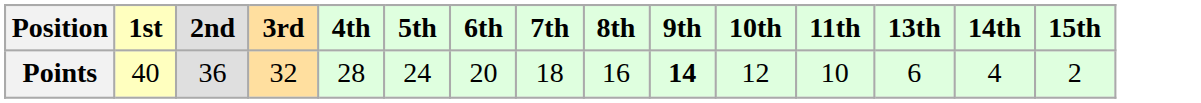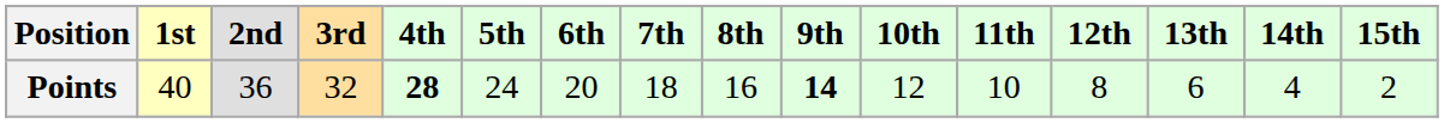+ column: 12th | 8
Points | 4th: normal -> bold
